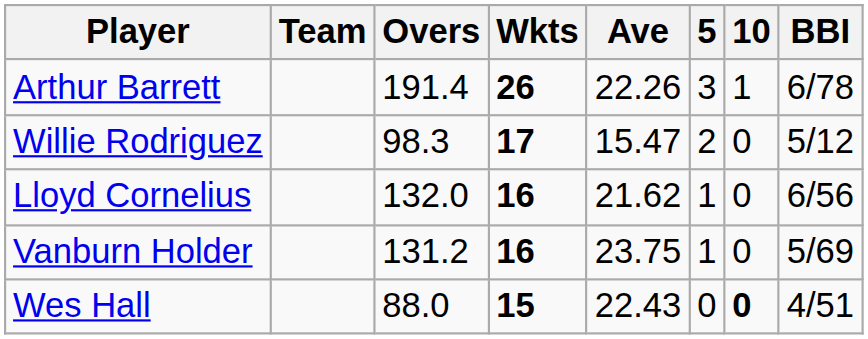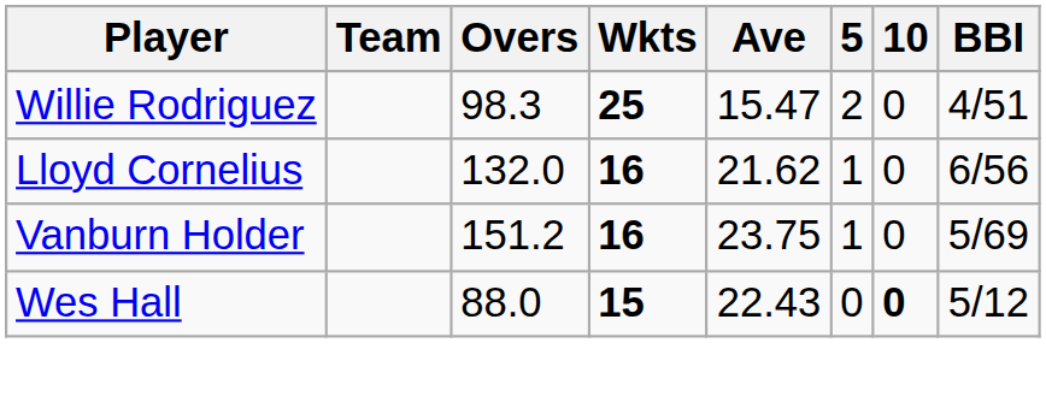- row: Arthur Barrett | 191.4 | 26 | 22.26 | 3 | 1 | 6/78
Willie Rodriguez | Wkts: 17 -> 25
Willie Rodriguez | BBI: 5/12 -> 4/51
Vanburn Holder | Overs: 131.2 -> 151.2
Wes Hall | BBI: 4/51 -> 5/12
